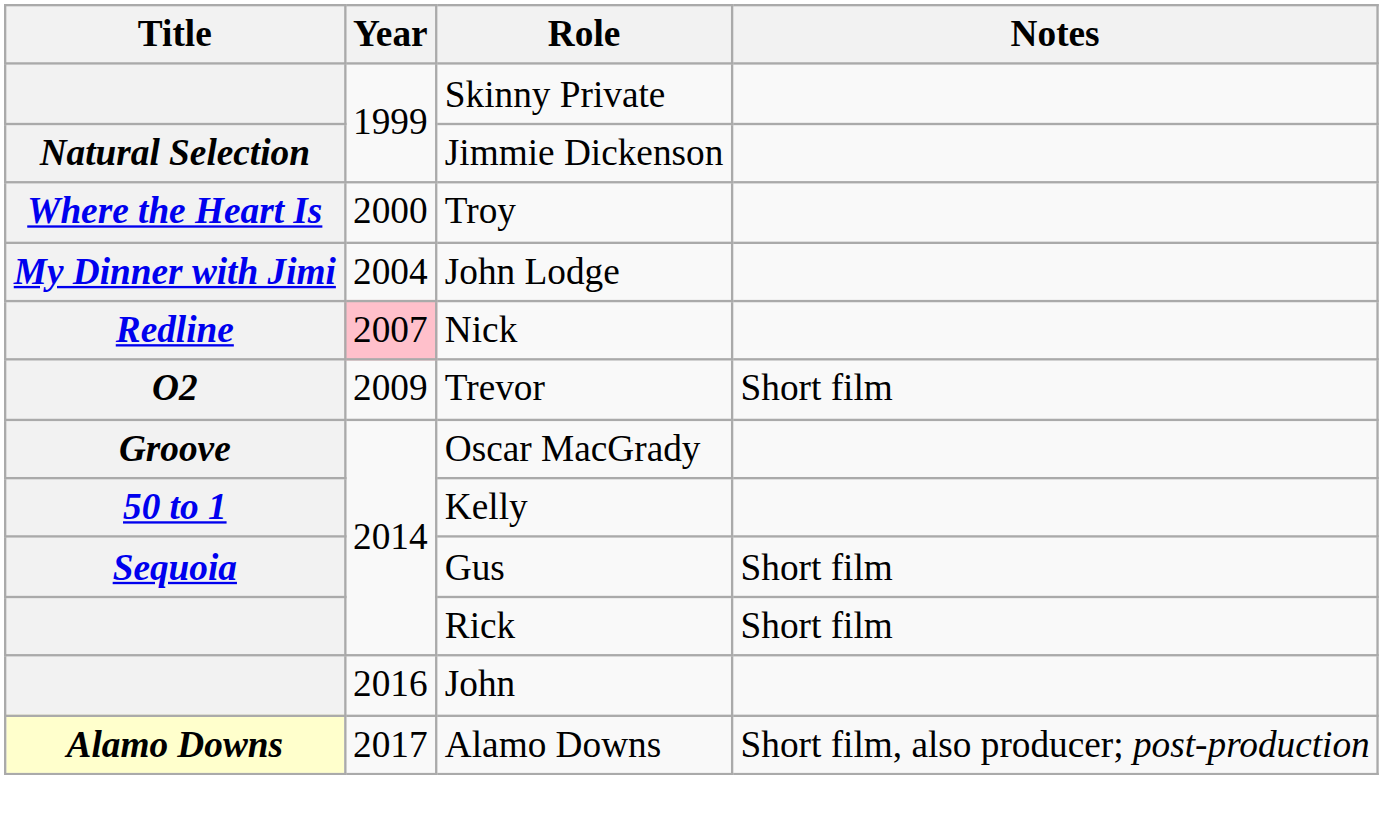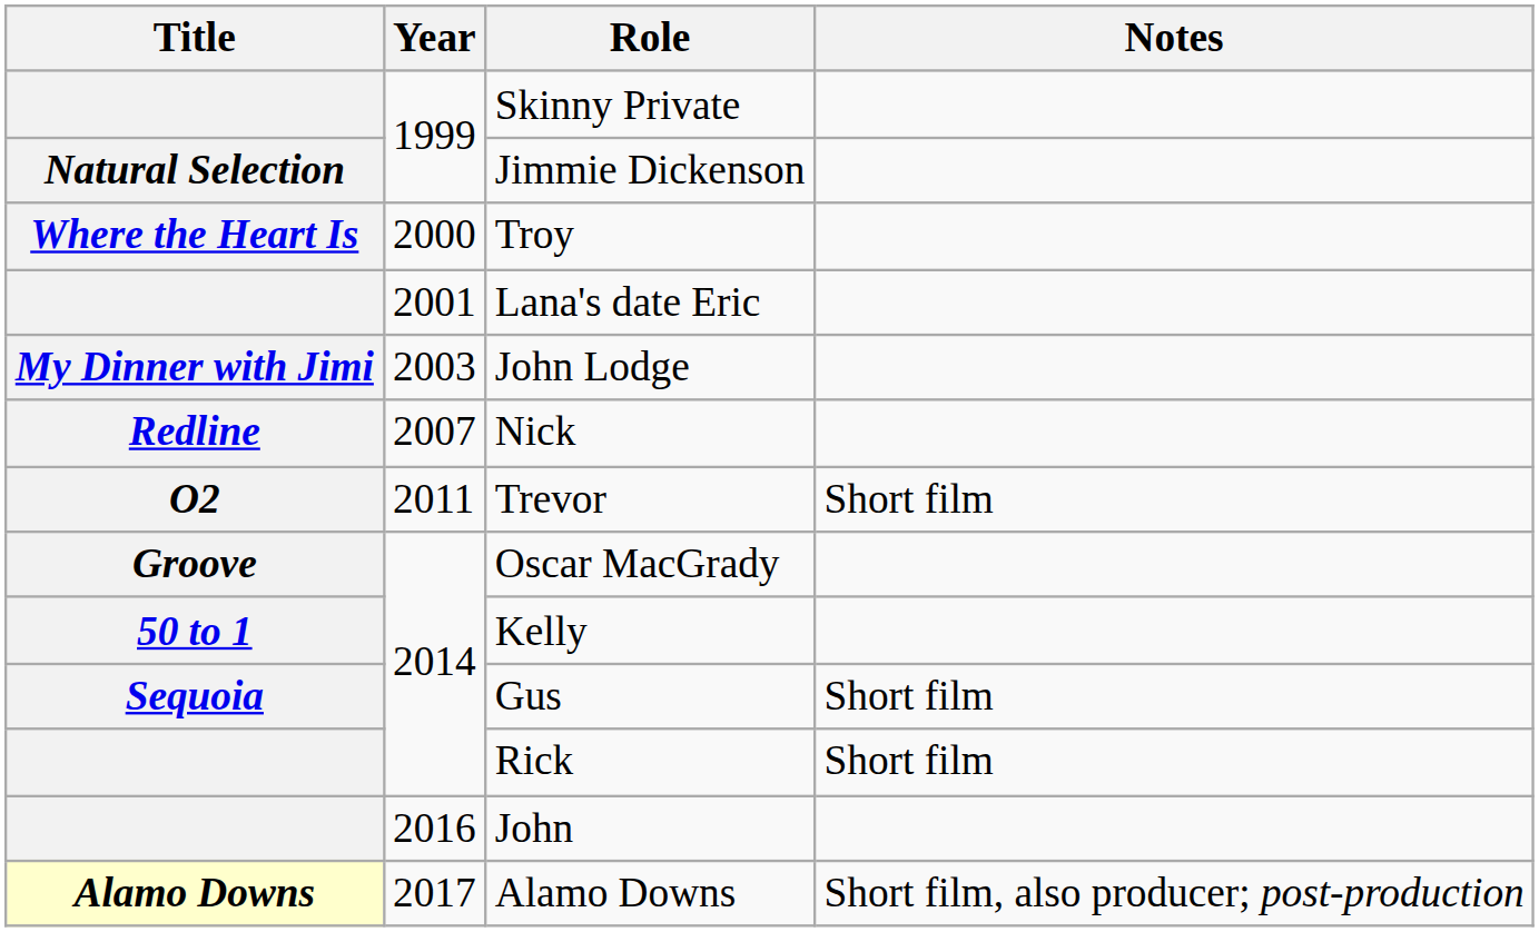+ row: 2001 | Lana's date Eric
John Lodge | Year: 2004 -> 2003
Nick | Year: pink background -> no background
Trevor | Year: 2009 -> 2011
